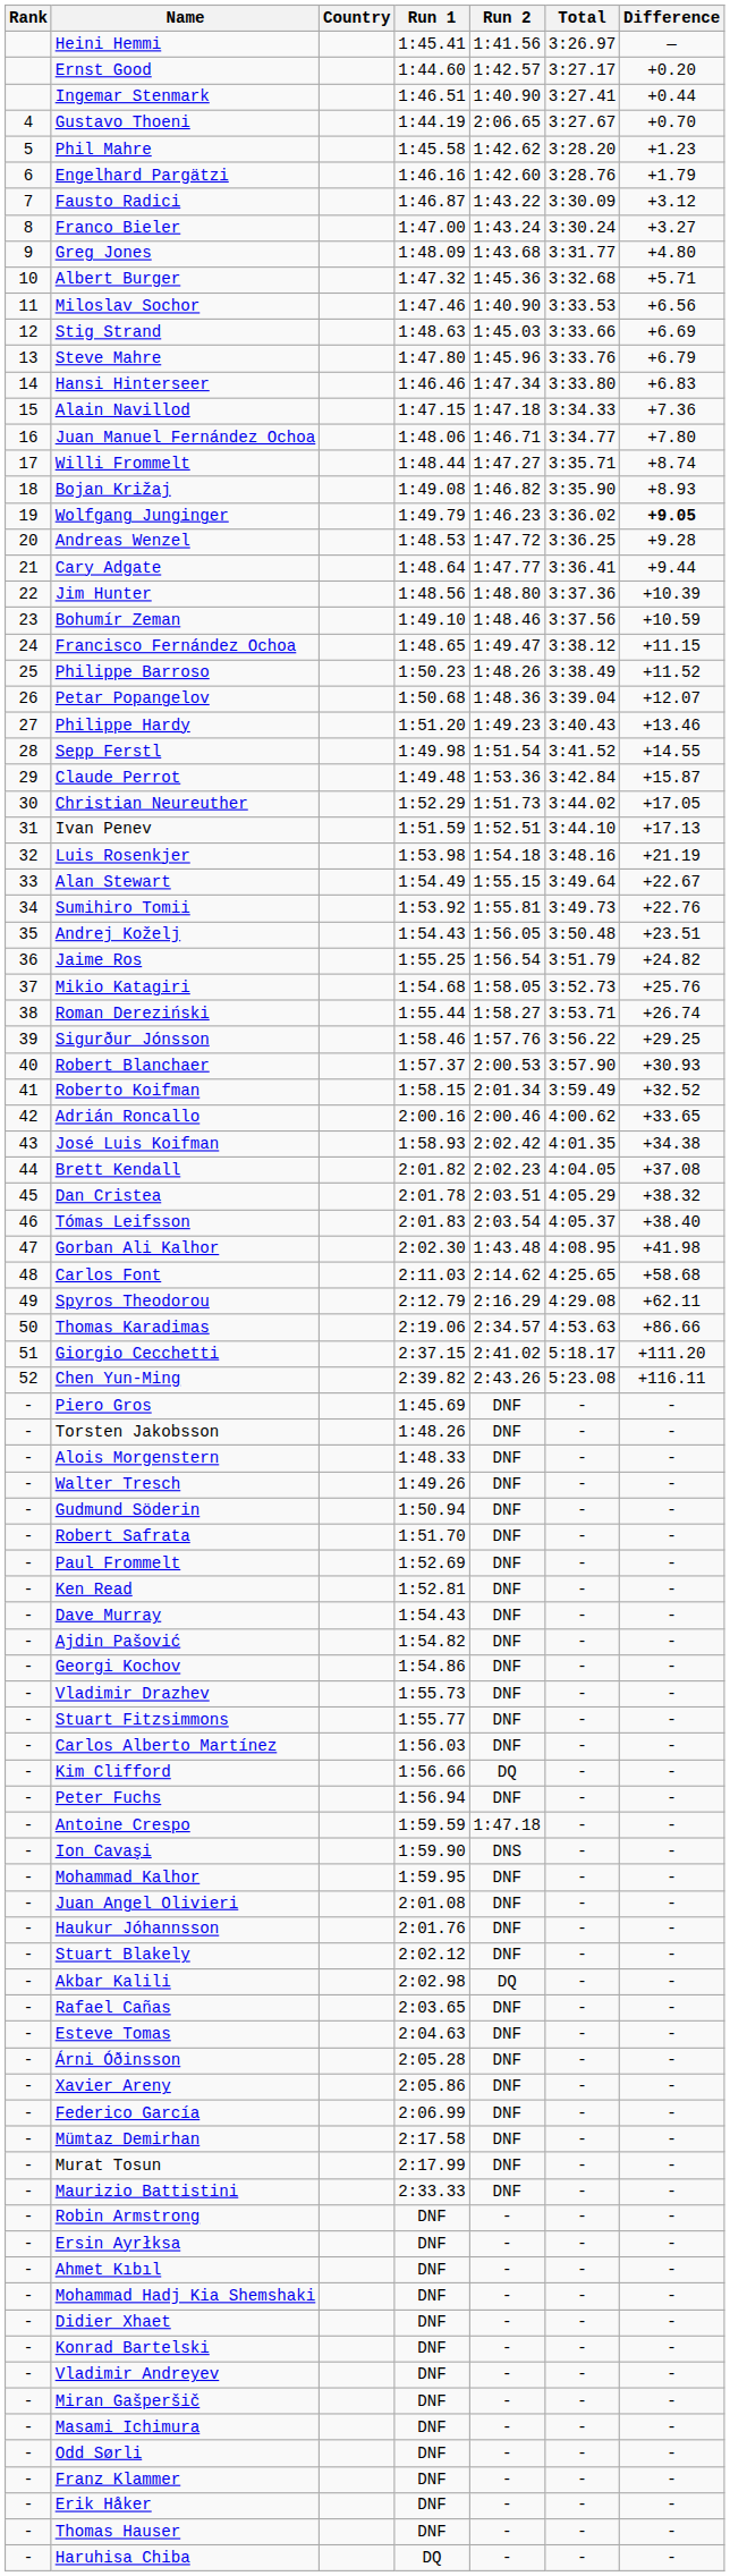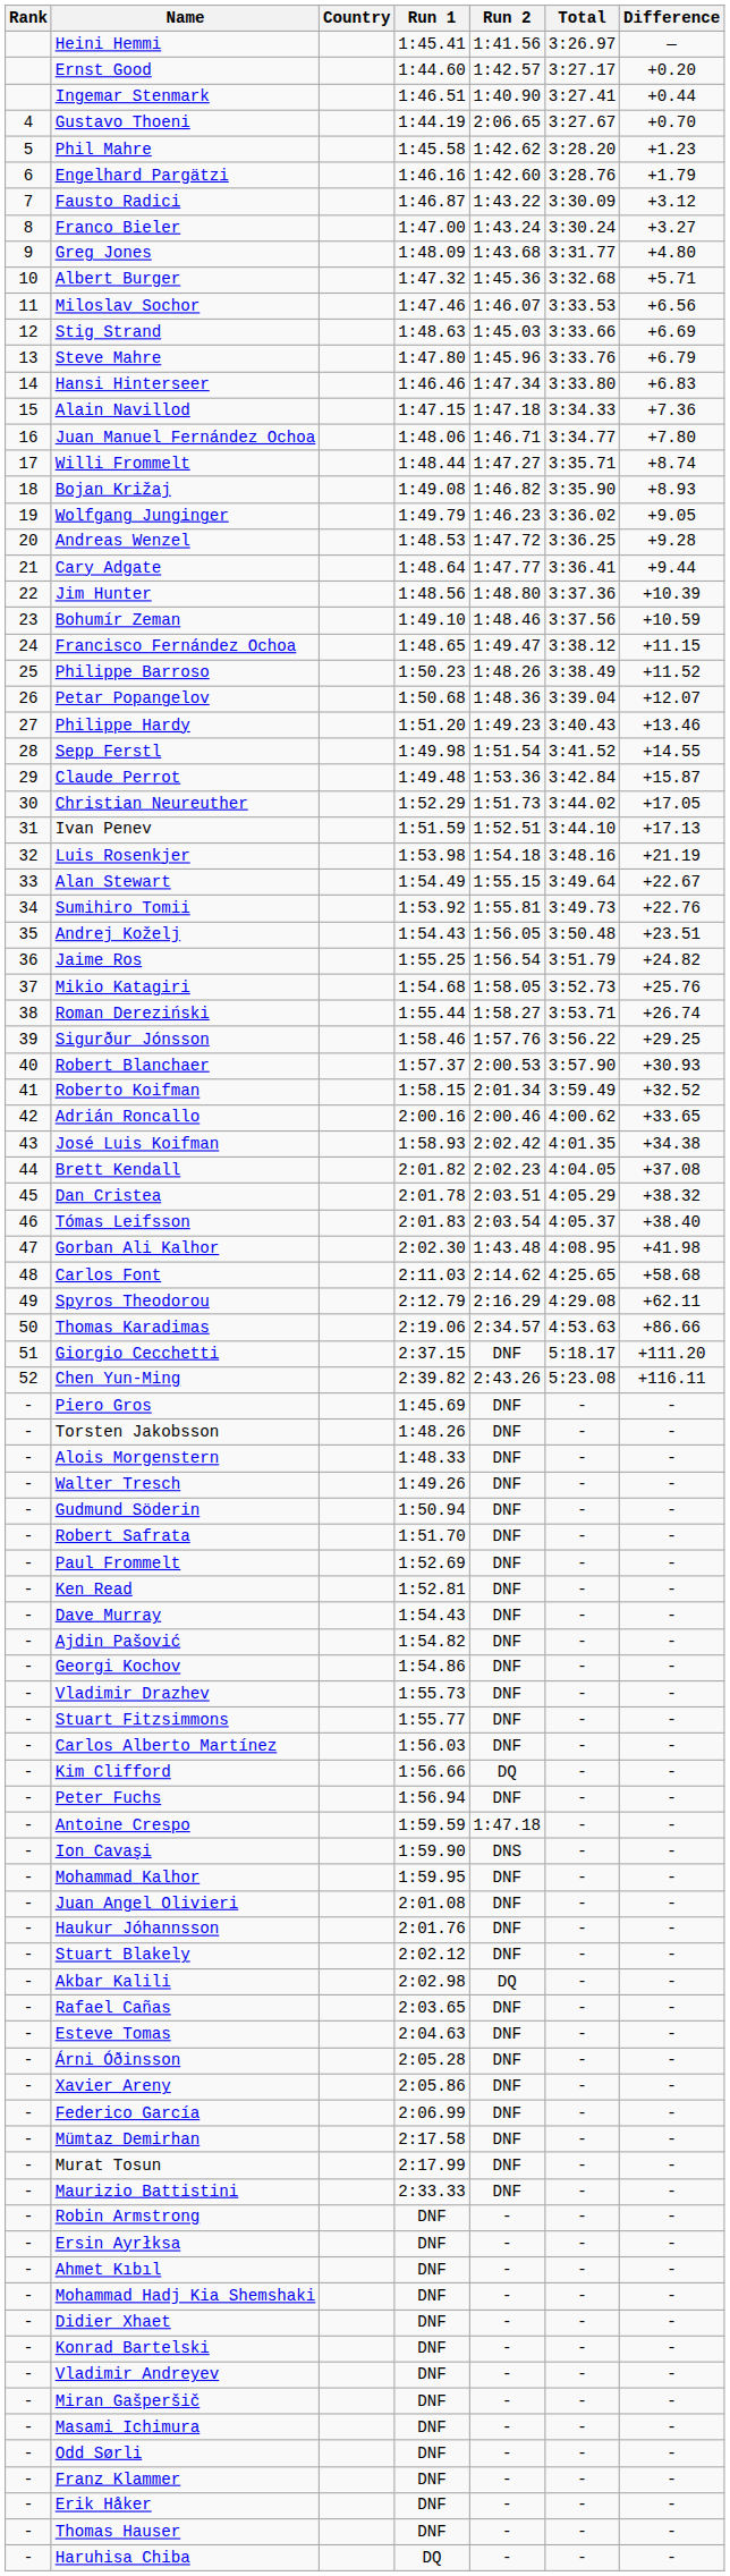Miloslav Sochor | Run 2: 1:40.90 -> 1:46.07
Wolfgang Junginger | Difference: bold -> normal
Giorgio Cecchetti | Run 2: 2:41.02 -> DNF
